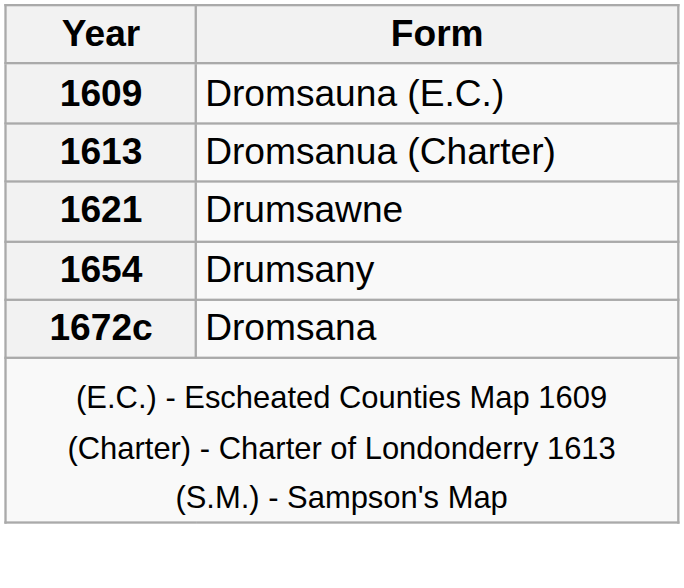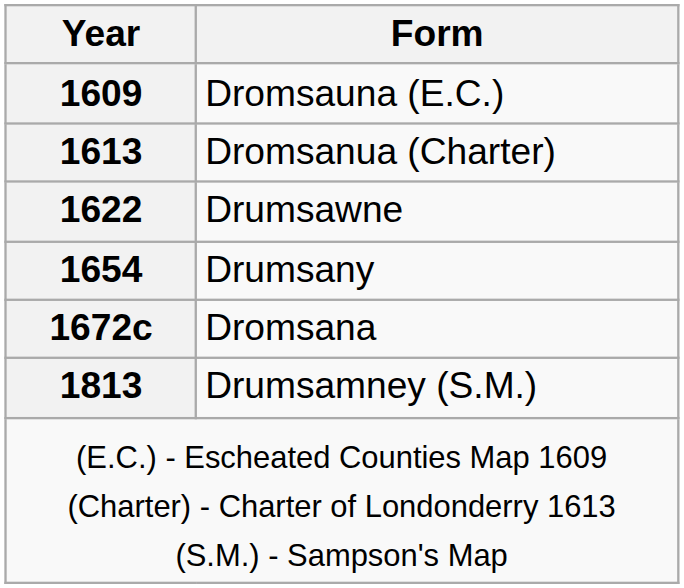Drumsawne | Year: 1621 -> 1622
+ row: 1813 | Drumsamney (S.M.)
